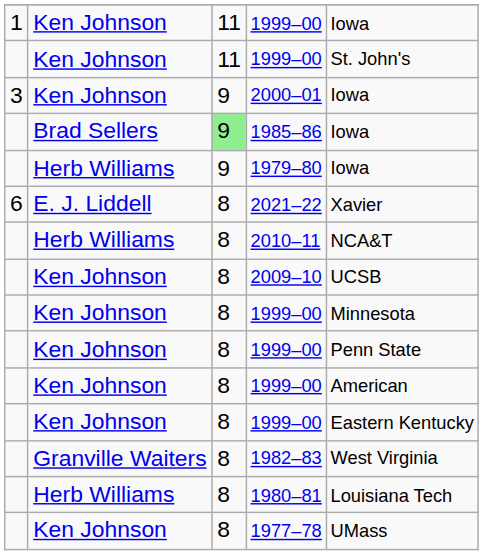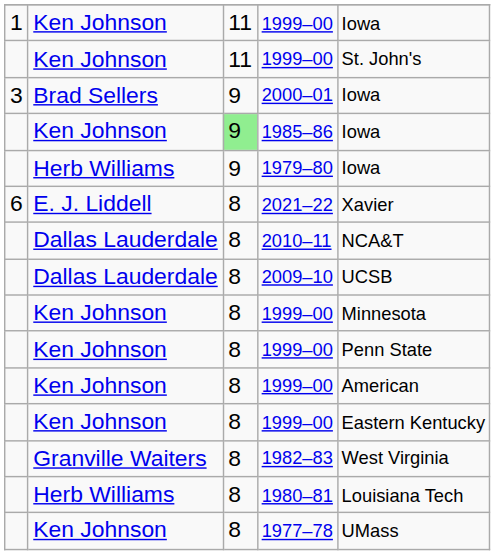2000–01 | column 2: Ken Johnson -> Brad Sellers
1985–86 | column 2: Brad Sellers -> Ken Johnson
2010–11 | column 2: Herb Williams -> Dallas Lauderdale
2009–10 | column 2: Ken Johnson -> Dallas Lauderdale
